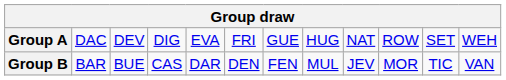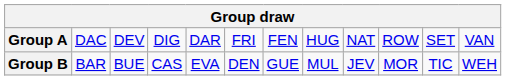Group A | column 5: EVA -> DAR
Group A | column 7: GUE -> FEN
Group A | column 12: WEH -> VAN
Group B | column 5: DAR -> EVA
Group B | column 7: FEN -> GUE
Group B | column 12: VAN -> WEH
